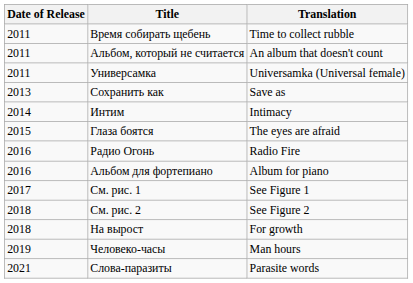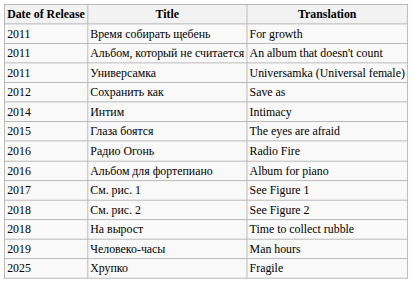Время собирать щебень | Translation: Time to collect rubble -> For growth
Сохранить как | Date of Release: 2013 -> 2012
На вырост | Translation: For growth -> Time to collect rubble
- row: 2021 | Слова-паразиты | Parasite words
+ row: 2025 | Хрупко | Fragile
